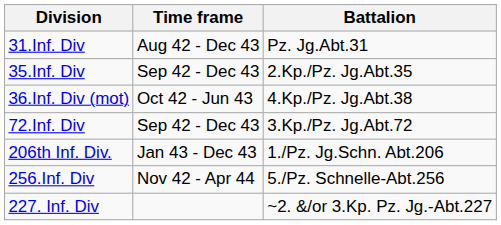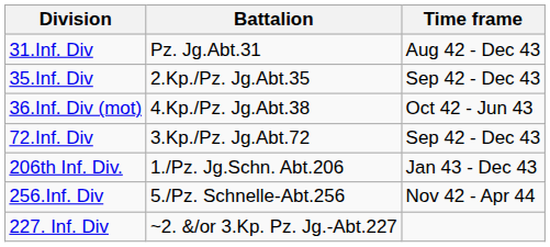columns swapped: Battalion <-> Time frame
